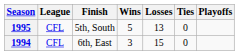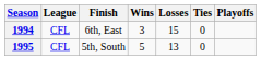rows swapped: 1994 <-> 1995
